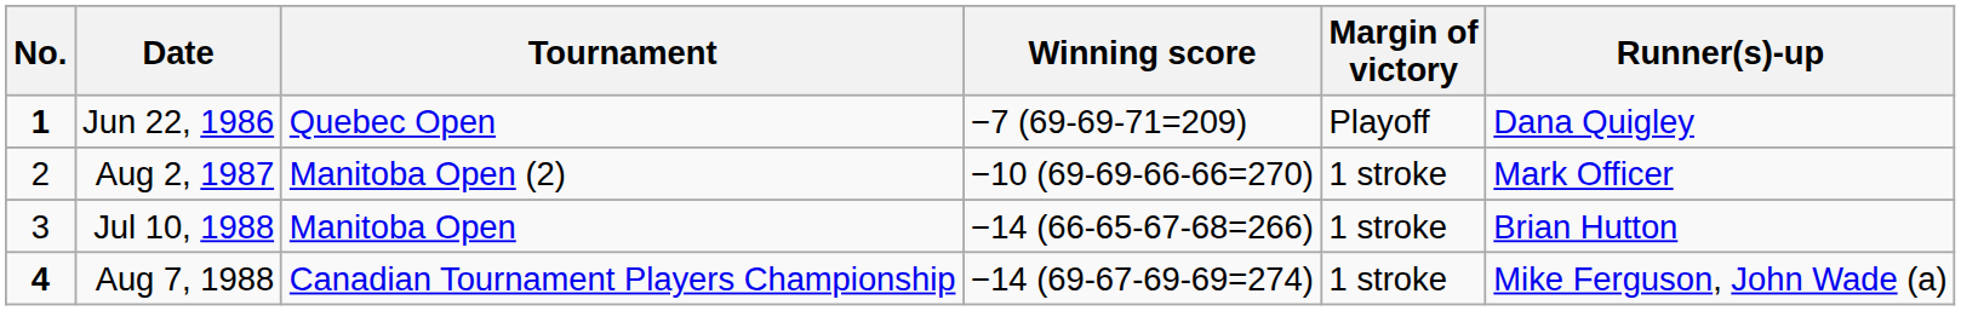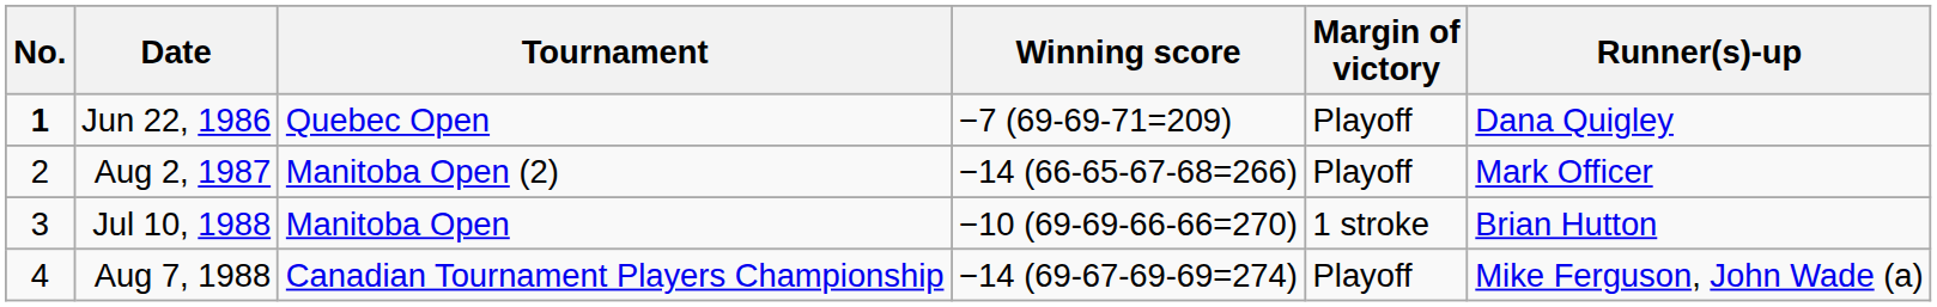Aug 2, 1987 | Winning score: −10 (69-69-66-66=270) -> −14 (66-65-67-68=266)
Aug 2, 1987 | Margin of victory: 1 stroke -> Playoff
Jul 10, 1988 | Winning score: −14 (66-65-67-68=266) -> −10 (69-69-66-66=270)
Aug 7, 1988 | No.: bold -> normal
Aug 7, 1988 | Margin of victory: 1 stroke -> Playoff
